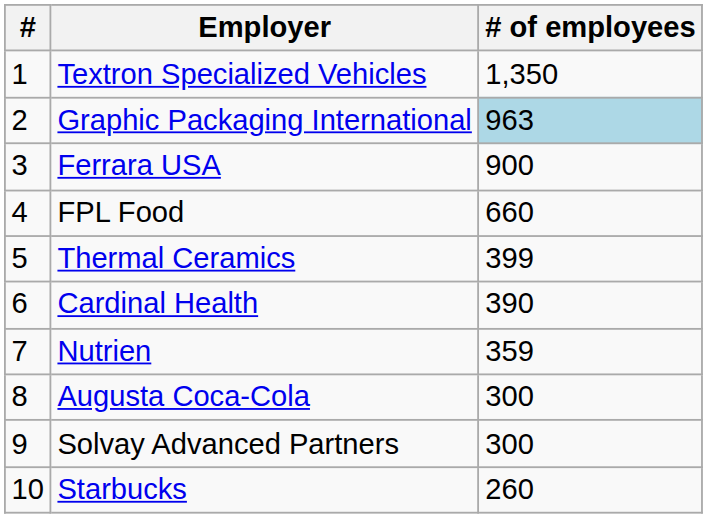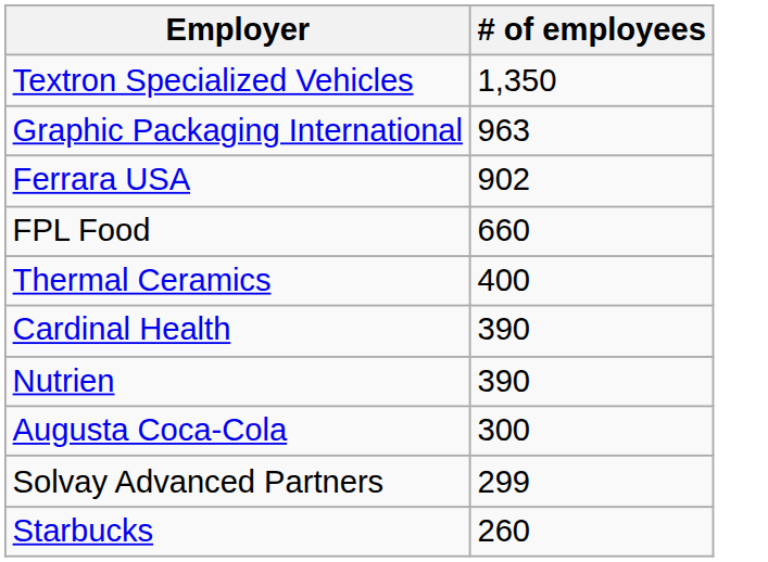- column: # | 1 | 2 | 3 | 4 | 5 | 6 | 7 | 8 | 9 | 10
Graphic Packaging International | # of employees: lightblue background -> no background
Ferrara USA | # of employees: 900 -> 902
Thermal Ceramics | # of employees: 399 -> 400
Nutrien | # of employees: 359 -> 390
Solvay Advanced Partners | # of employees: 300 -> 299
